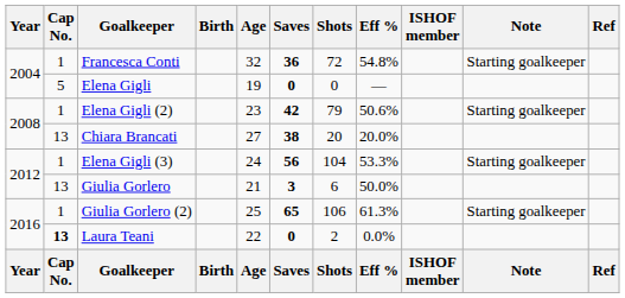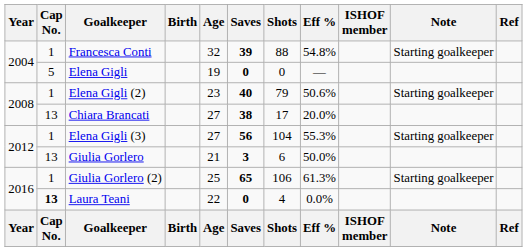Francesca Conti | Saves: 36 -> 39
Francesca Conti | Shots: 72 -> 88
Elena Gigli (2) | Saves: 42 -> 40
Chiara Brancati | Shots: 20 -> 17
Elena Gigli (3) | Age: 24 -> 27
Elena Gigli (3) | Eff %: 53.3% -> 55.3%
Laura Teani | Shots: 2 -> 4
